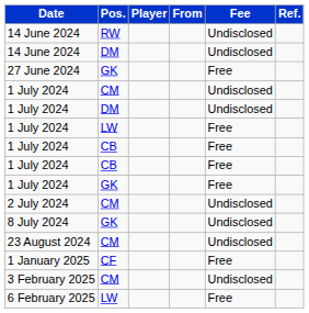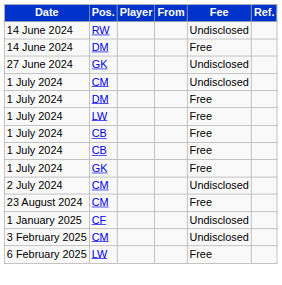14 June 2024 / DM | Fee: Undisclosed -> Free
27 June 2024 | Fee: Free -> Undisclosed
1 July 2024 / DM | Fee: Undisclosed -> Free
- row: 8 July 2024 | GK | Undisclosed
23 August 2024 | Fee: Undisclosed -> Free
1 January 2025 | Fee: Free -> Undisclosed
